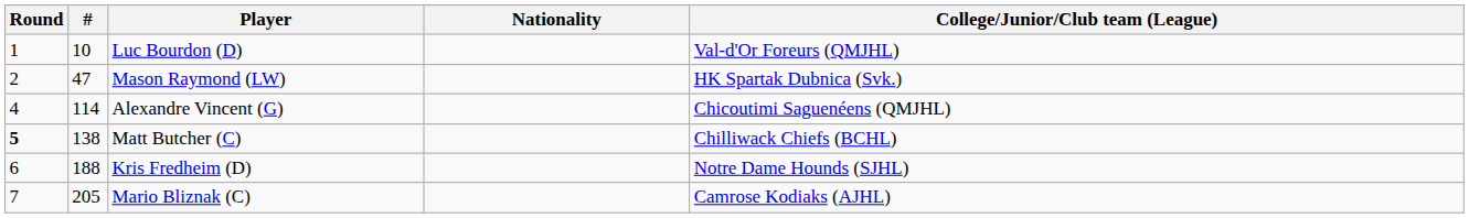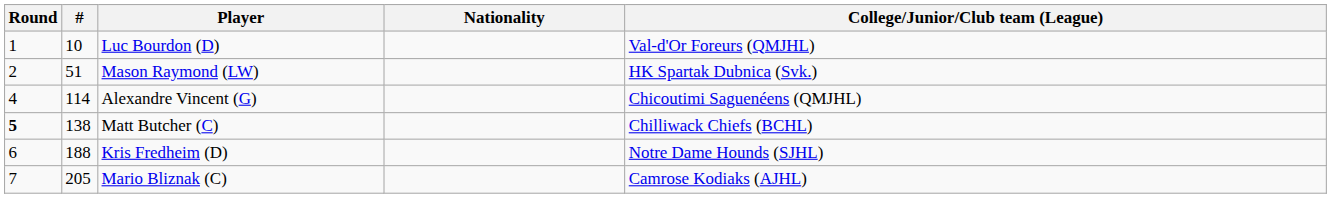Mason Raymond (LW) | #: 47 -> 51
